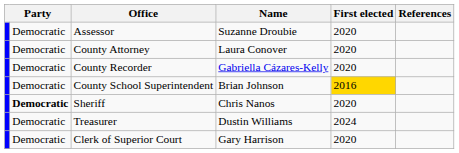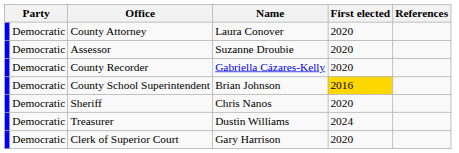rows swapped: Assessor <-> County Attorney
Sheriff | column 2: bold -> normal
